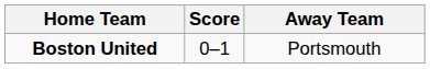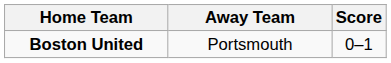columns swapped: Score <-> Away Team
